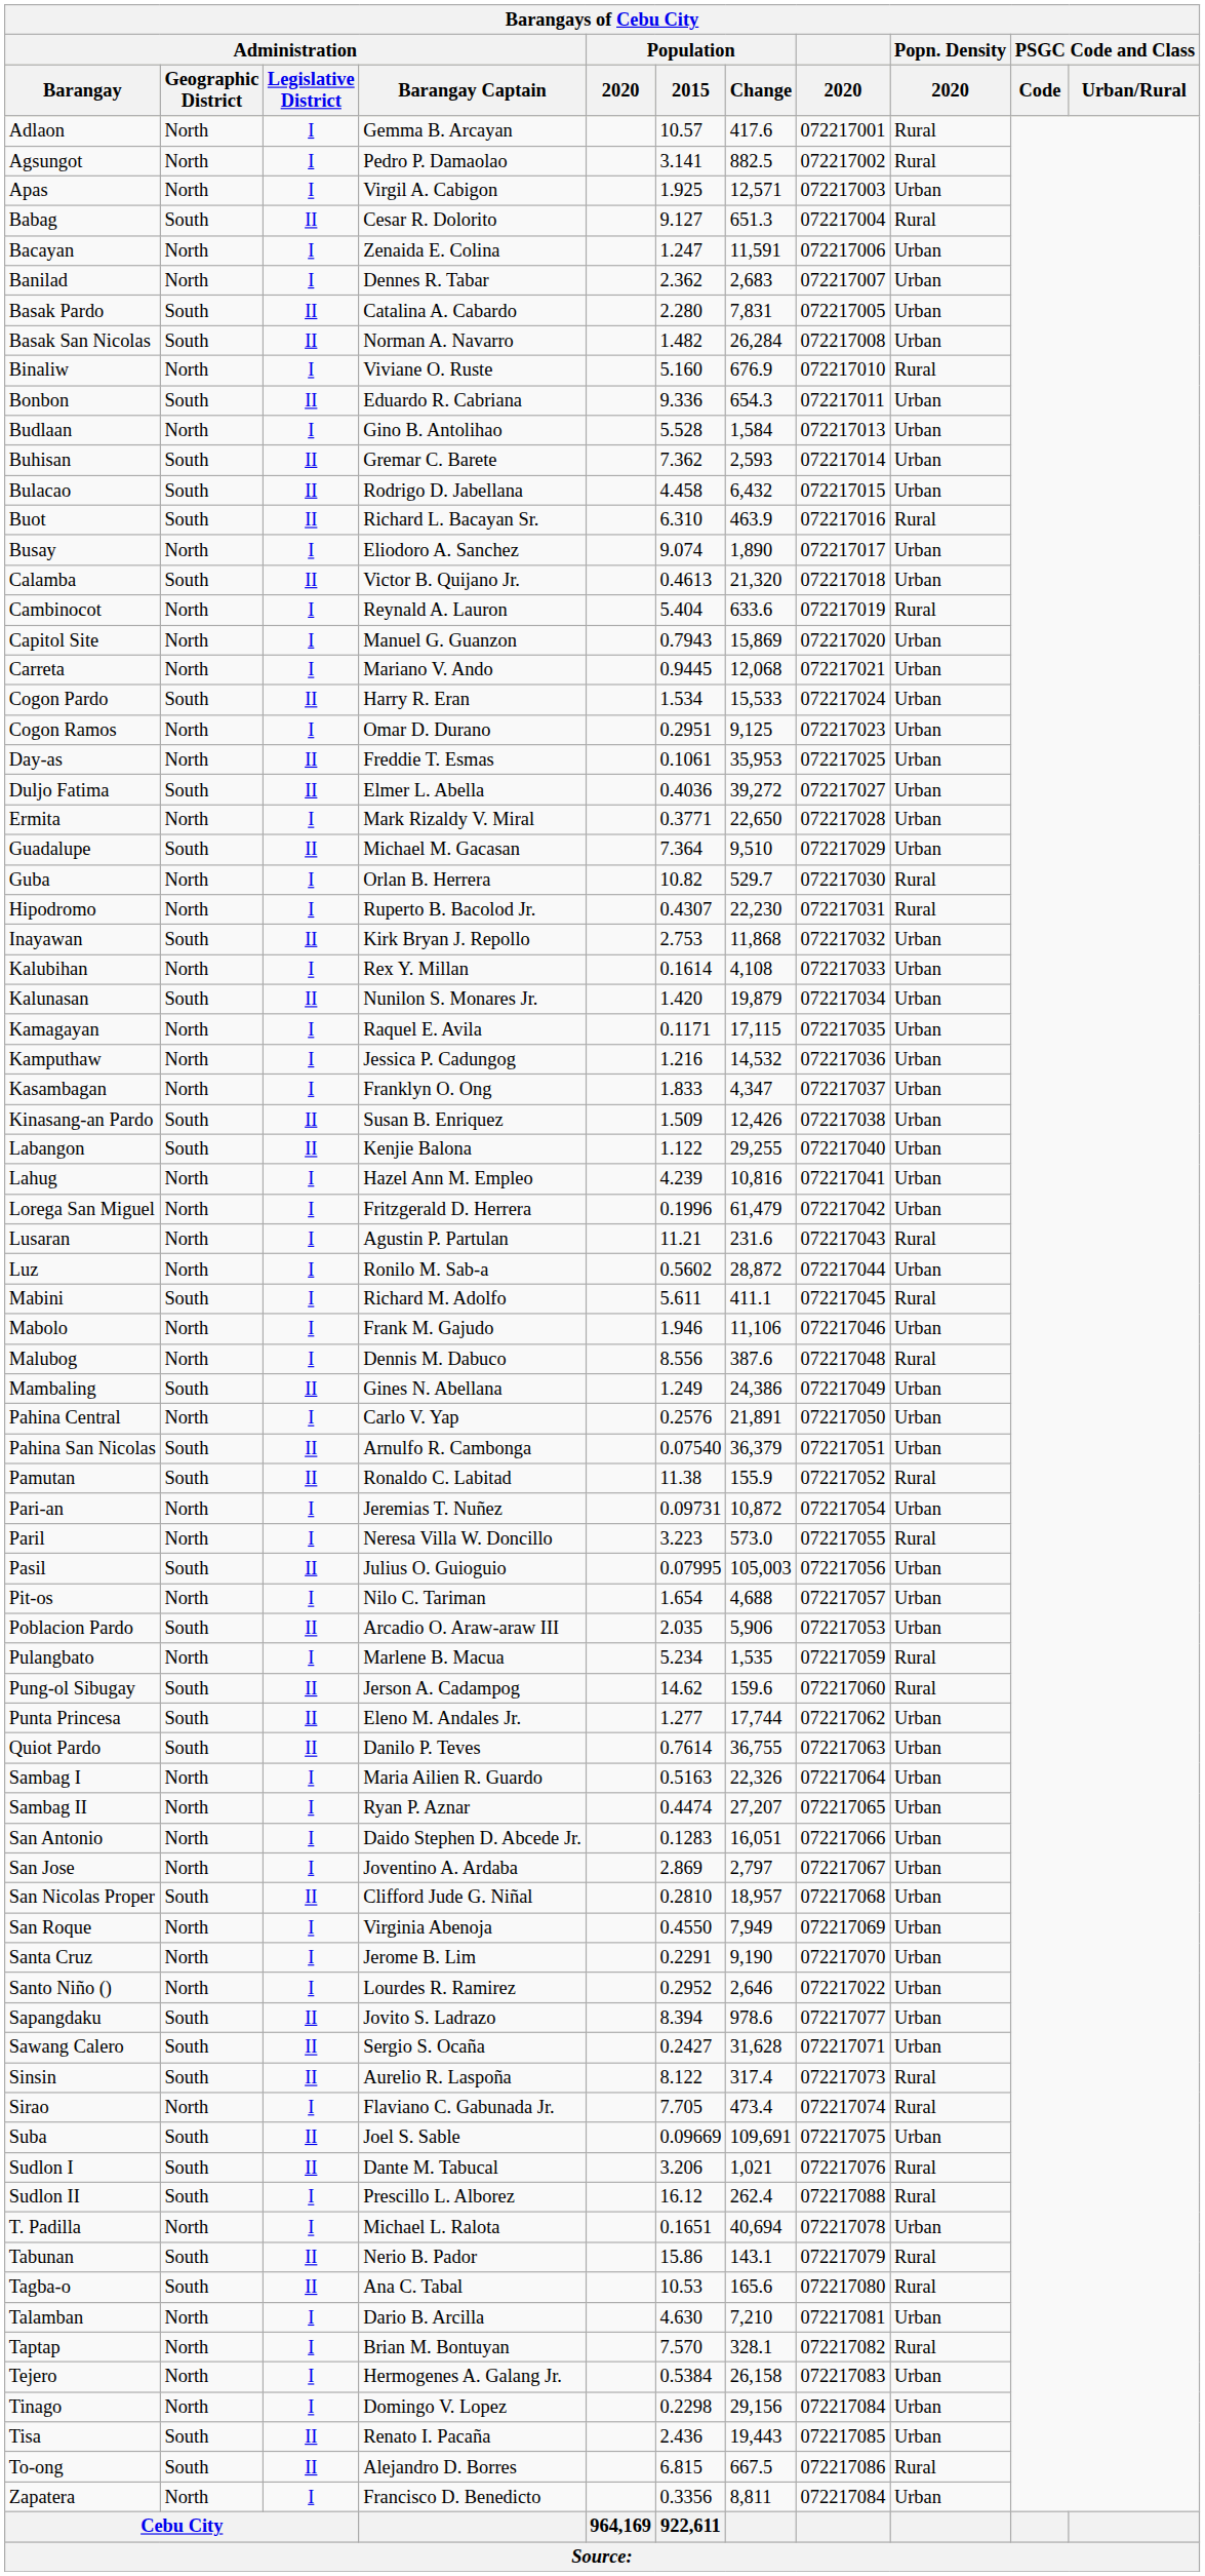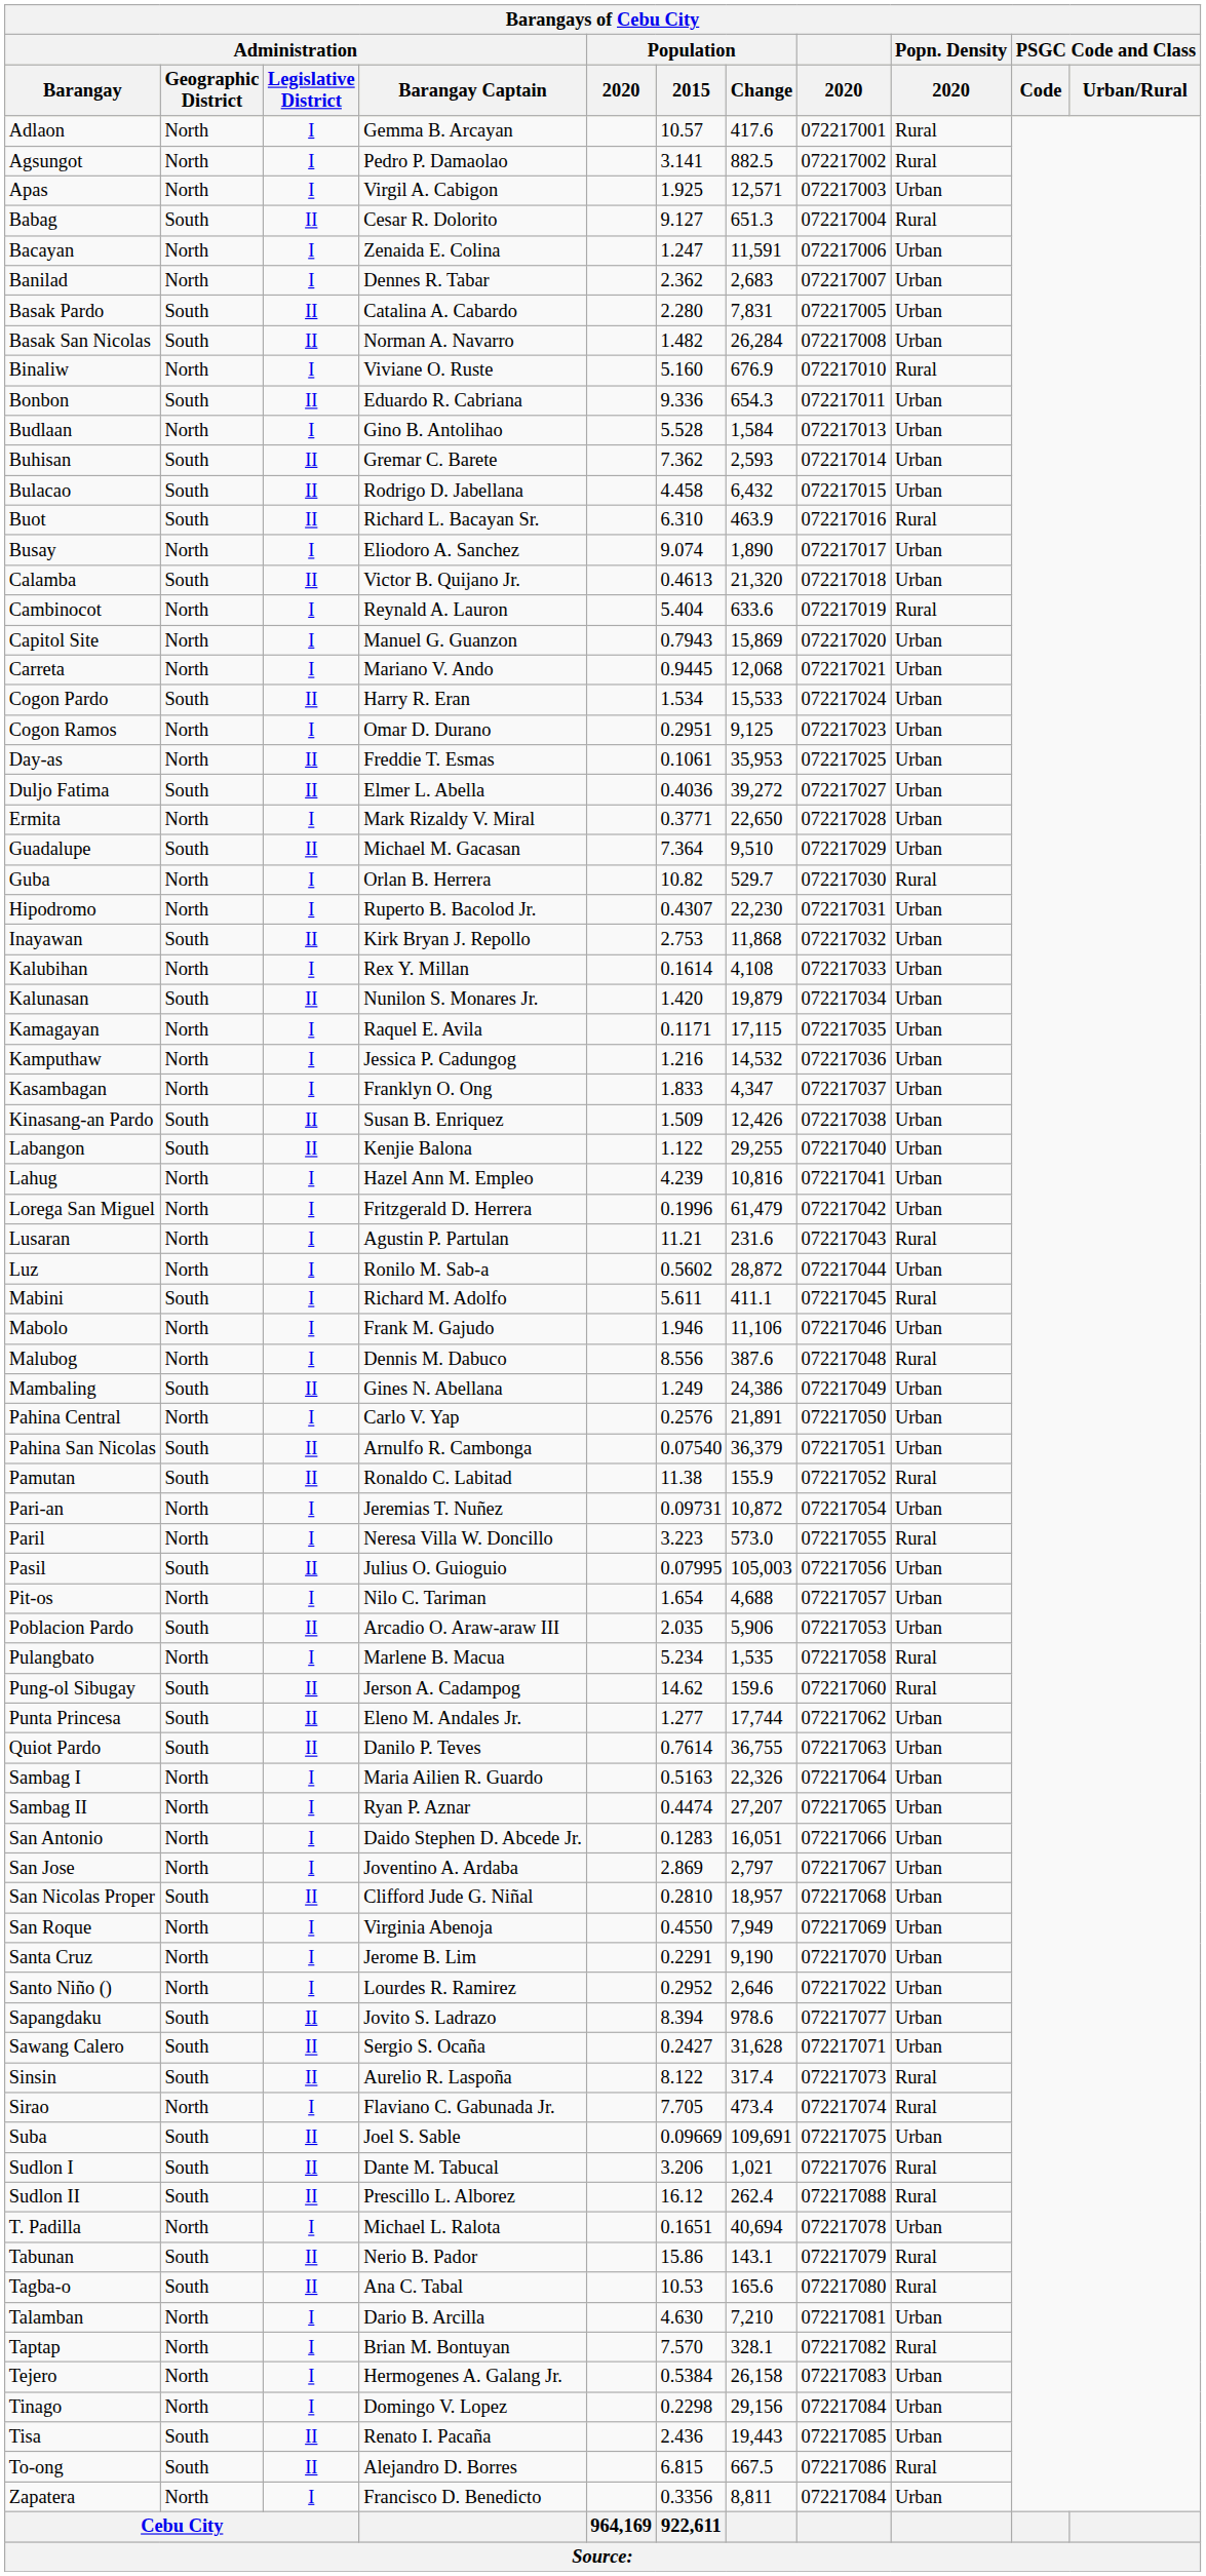Hipodromo | Popn. Density / 2020: Rural -> Urban
Pulangbato | 2020: 072217059 -> 072217058
Sudlon II | Administration / Legislative District: I -> II
